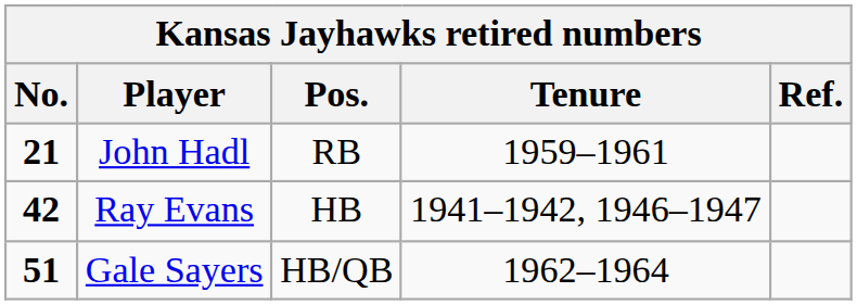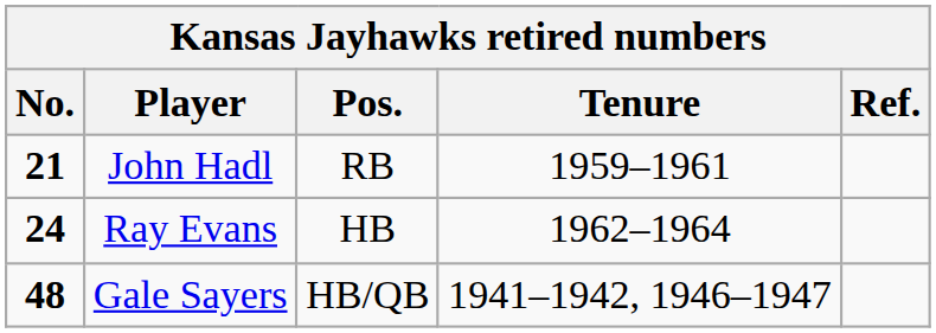Ray Evans | No.: 42 -> 24
Ray Evans | Tenure: 1941–1942, 1946–1947 -> 1962–1964
Gale Sayers | No.: 51 -> 48
Gale Sayers | Tenure: 1962–1964 -> 1941–1942, 1946–1947
